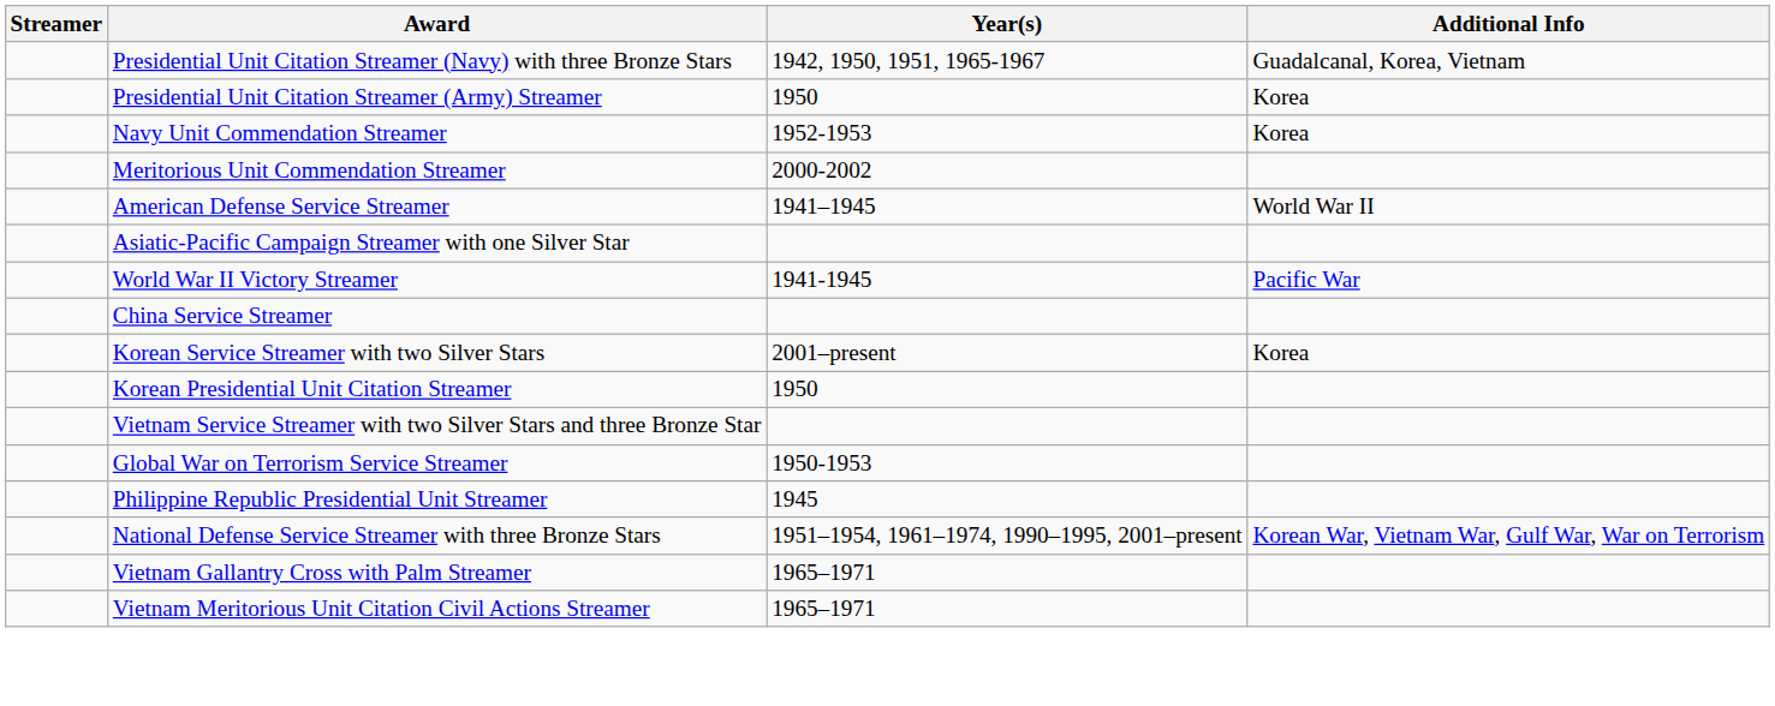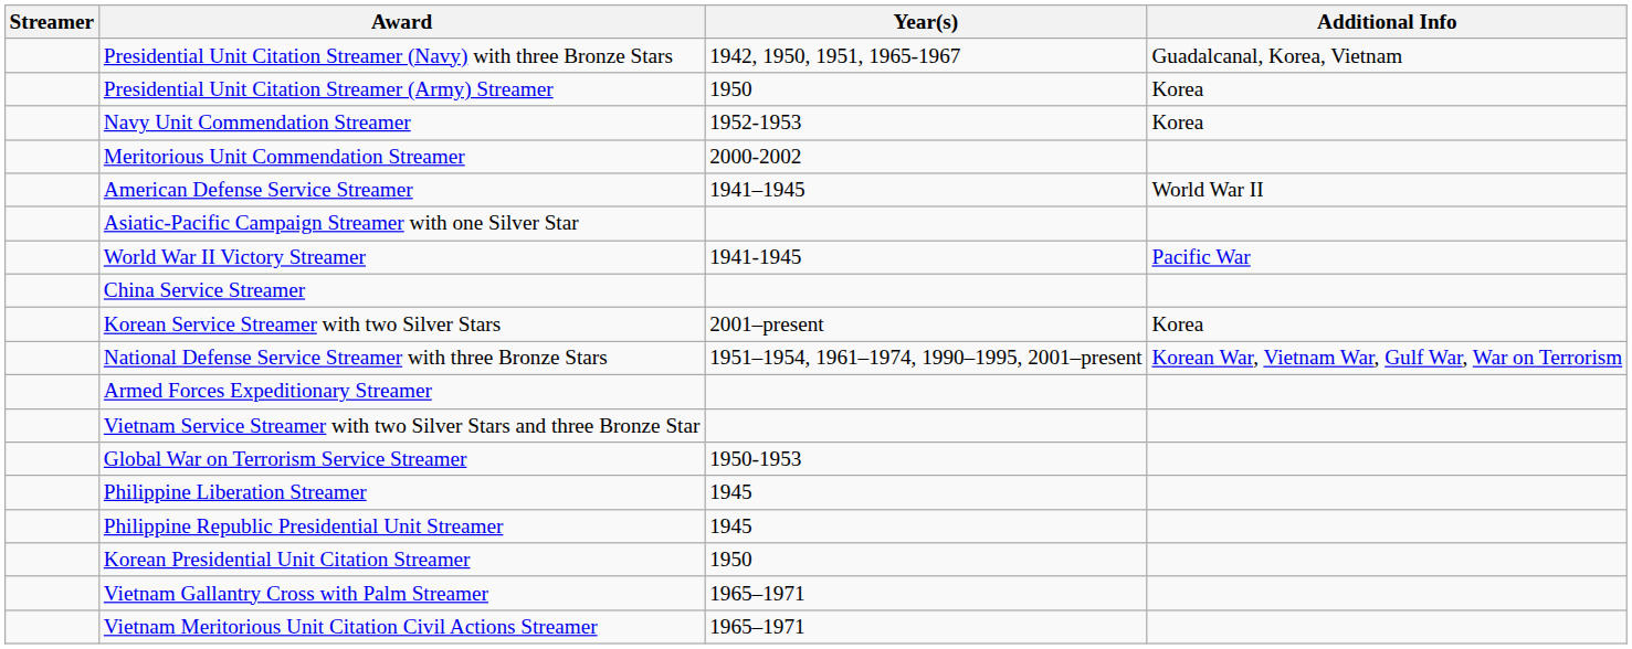rows swapped: National Defense Service Streamer with three Bronze Stars <-> Korean Presidential Unit Citation Streamer
+ row: Armed Forces Expeditionary Streamer
+ row: Philippine Liberation Streamer | 1945
